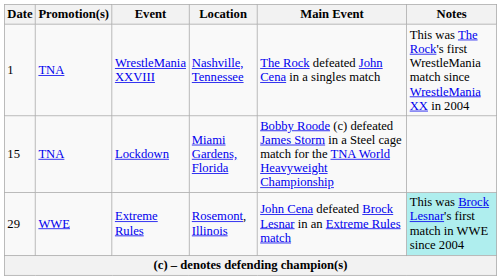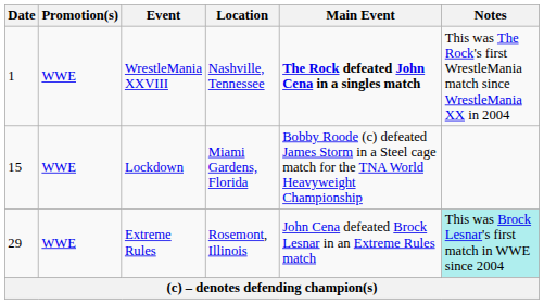WrestleMania XXVIII | Promotion(s): TNA -> WWE
WrestleMania XXVIII | Main Event: normal -> bold
Lockdown | Promotion(s): TNA -> WWE
